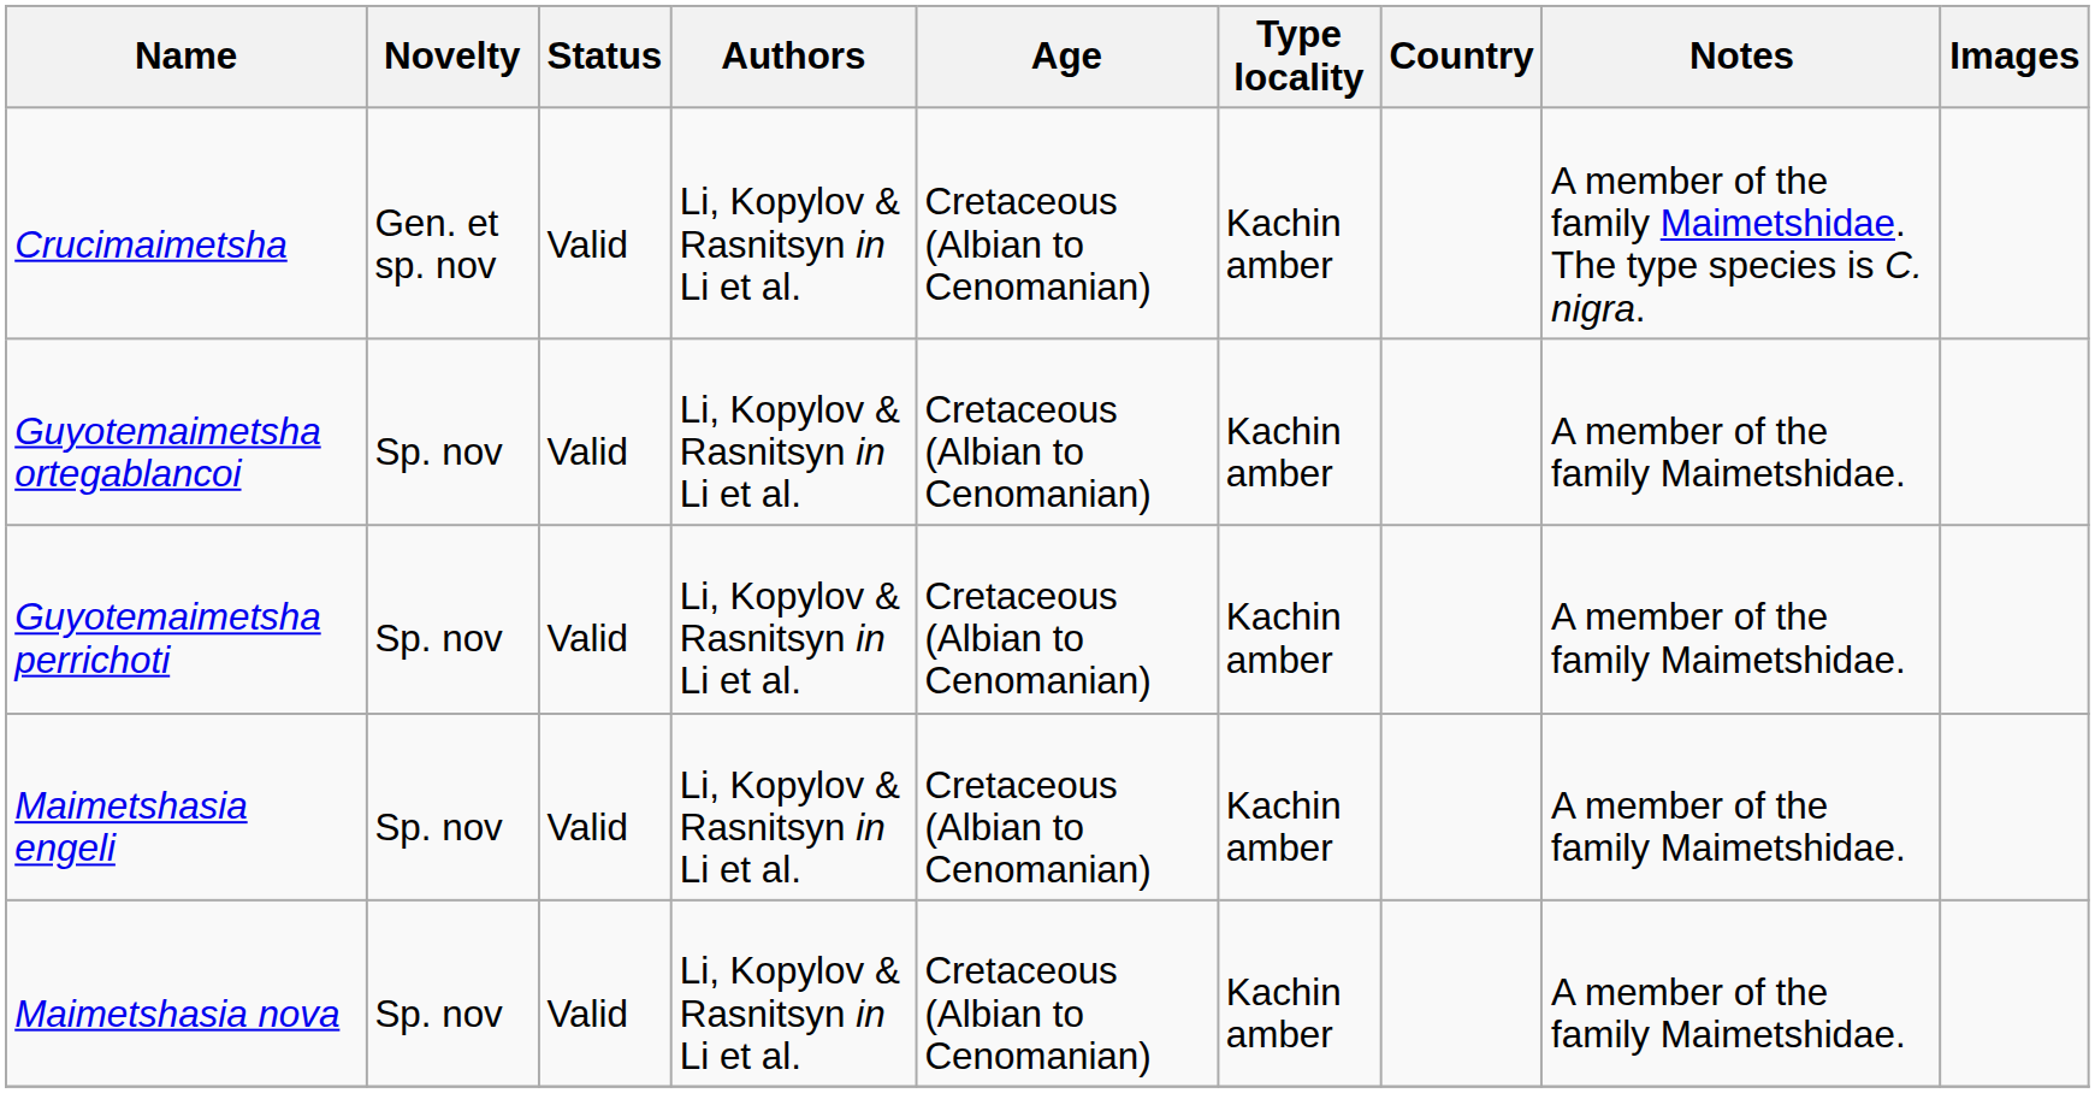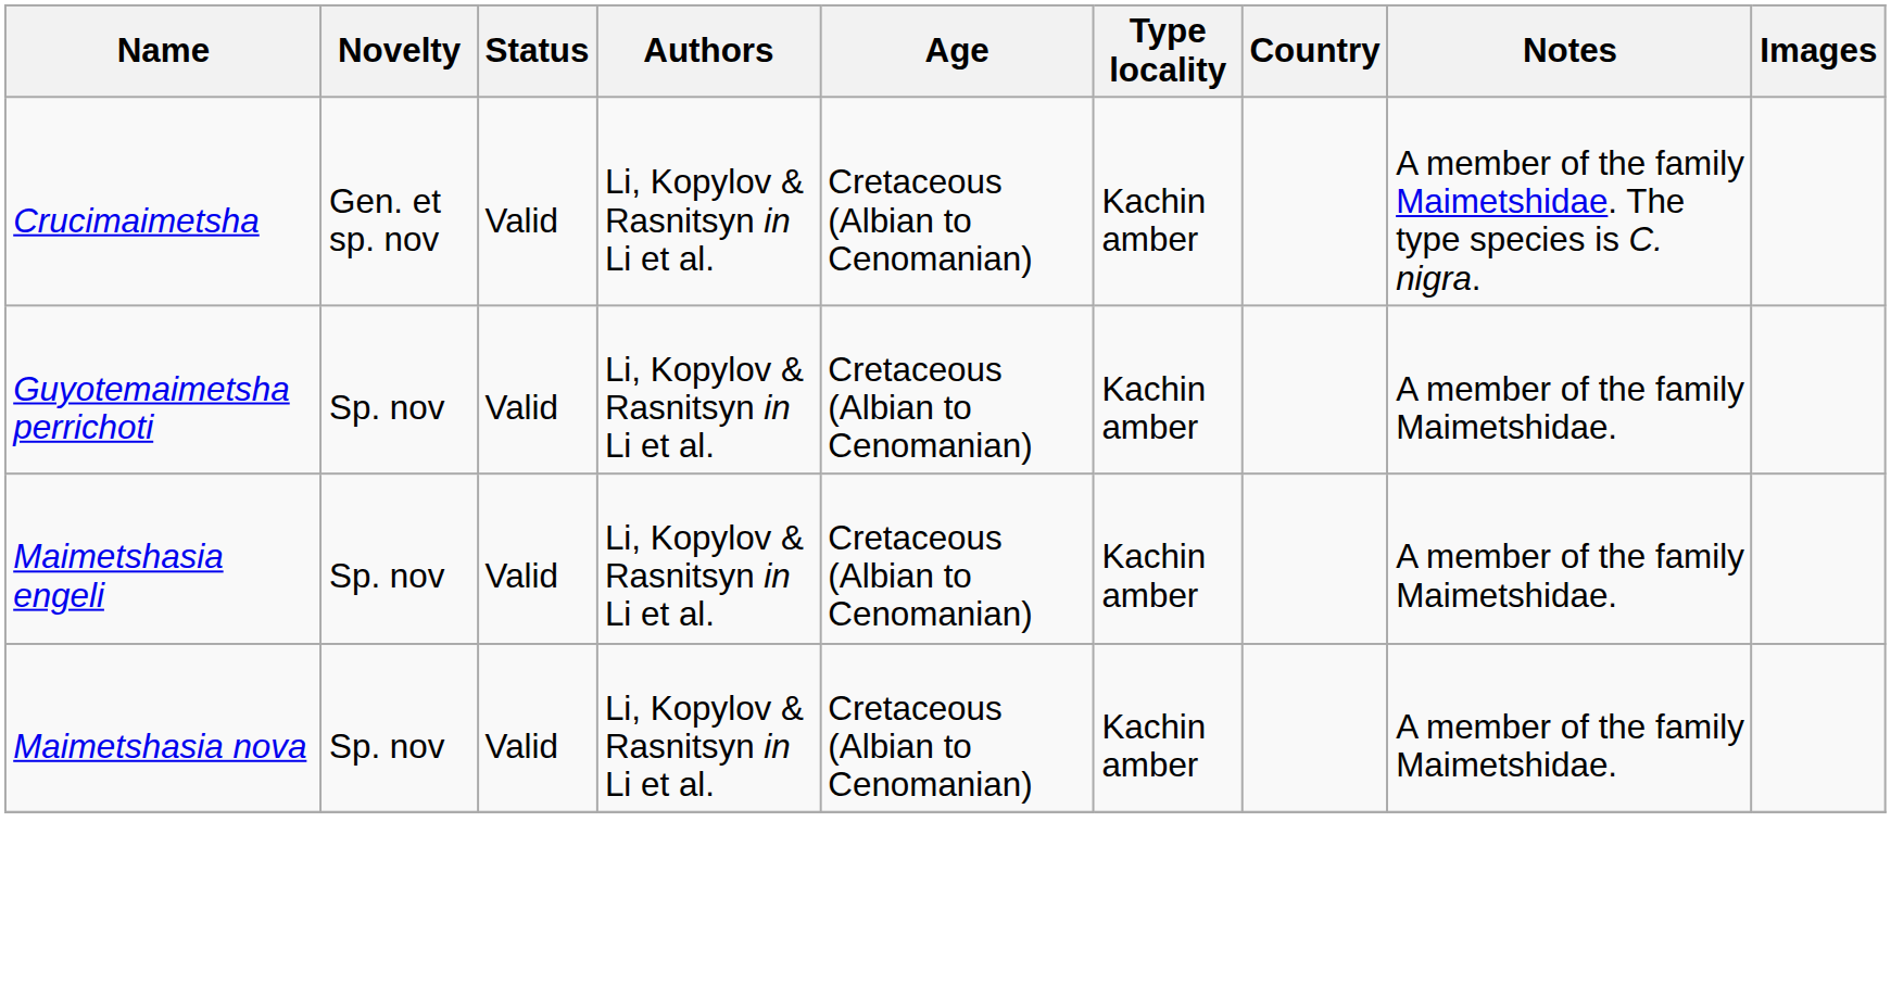- row: Guyotemaimetsha ortegablancoi | Sp. nov | Valid | Li, Kopylov & Rasnitsyn in Li et al. | Cretaceous (Albian to Cenomanian) | Kachin amber | A member of the family Maimetshidae.
